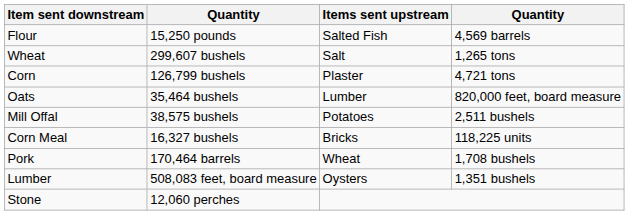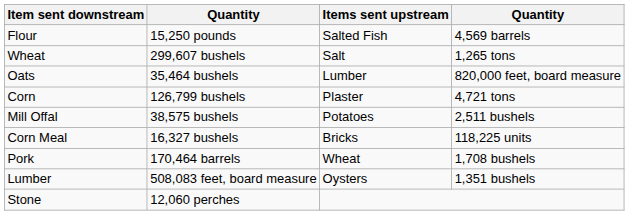rows swapped: Corn <-> Oats
